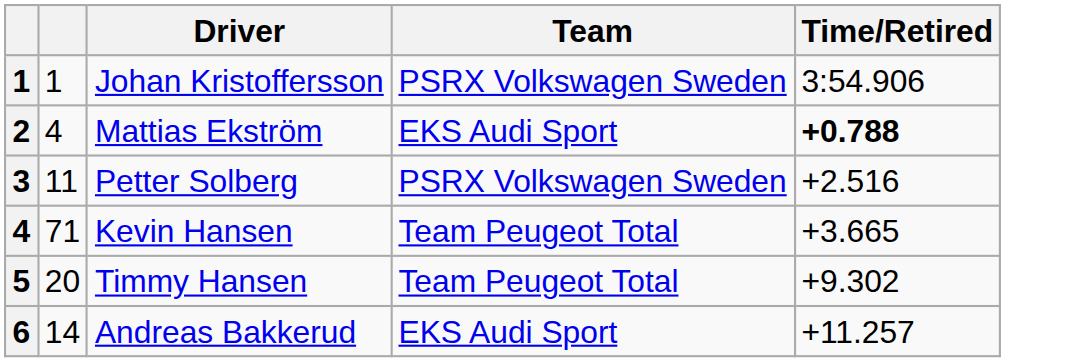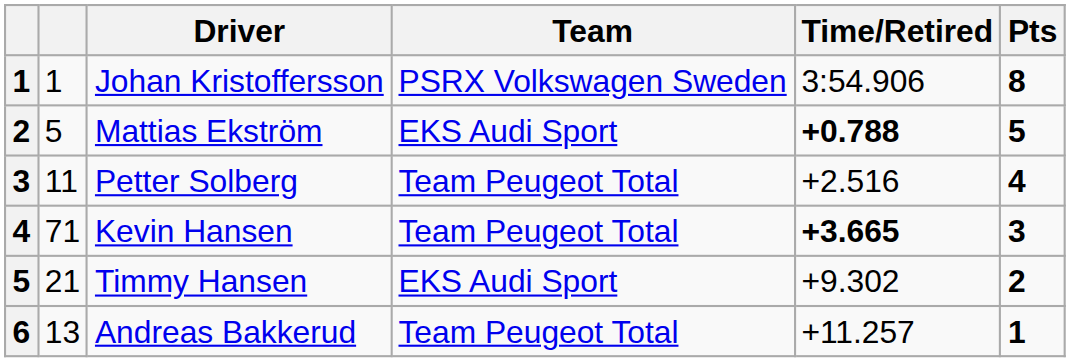+ column: Pts | 8 | 5 | 4 | 3 | 2 | 1
Mattias Ekström | column 2: 4 -> 5
Petter Solberg | Team: PSRX Volkswagen Sweden -> Team Peugeot Total
Kevin Hansen | Time/Retired: normal -> bold
Timmy Hansen | column 2: 20 -> 21
Timmy Hansen | Team: Team Peugeot Total -> EKS Audi Sport
Andreas Bakkerud | column 2: 14 -> 13
Andreas Bakkerud | Team: EKS Audi Sport -> Team Peugeot Total
